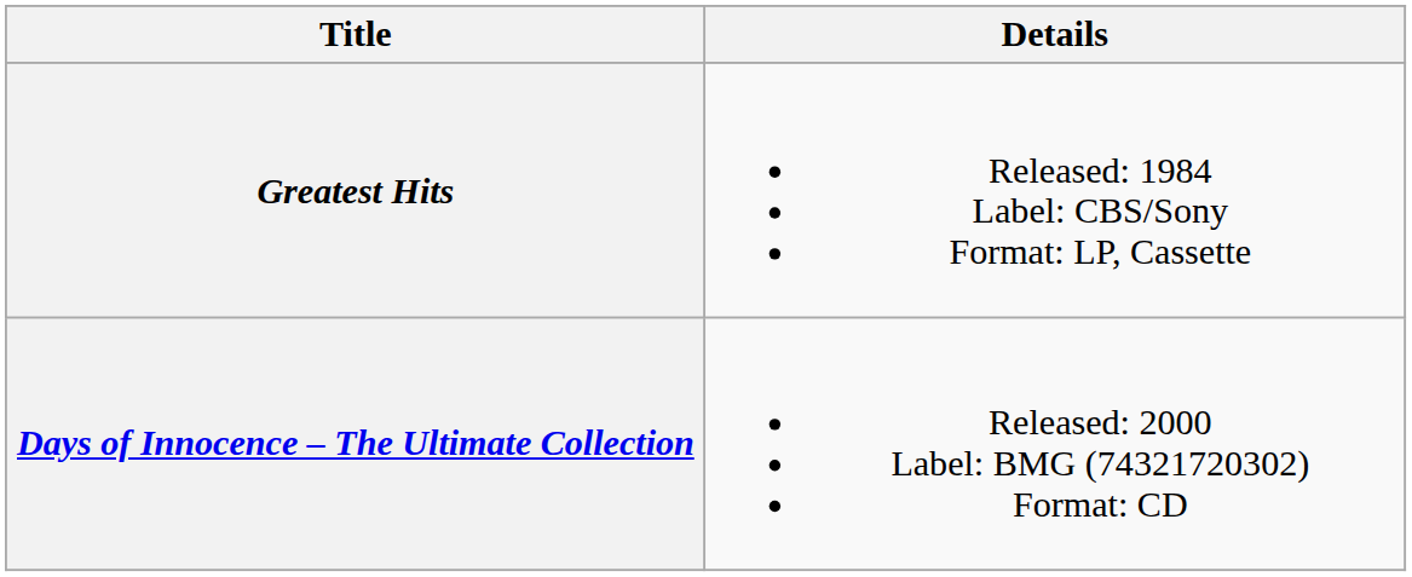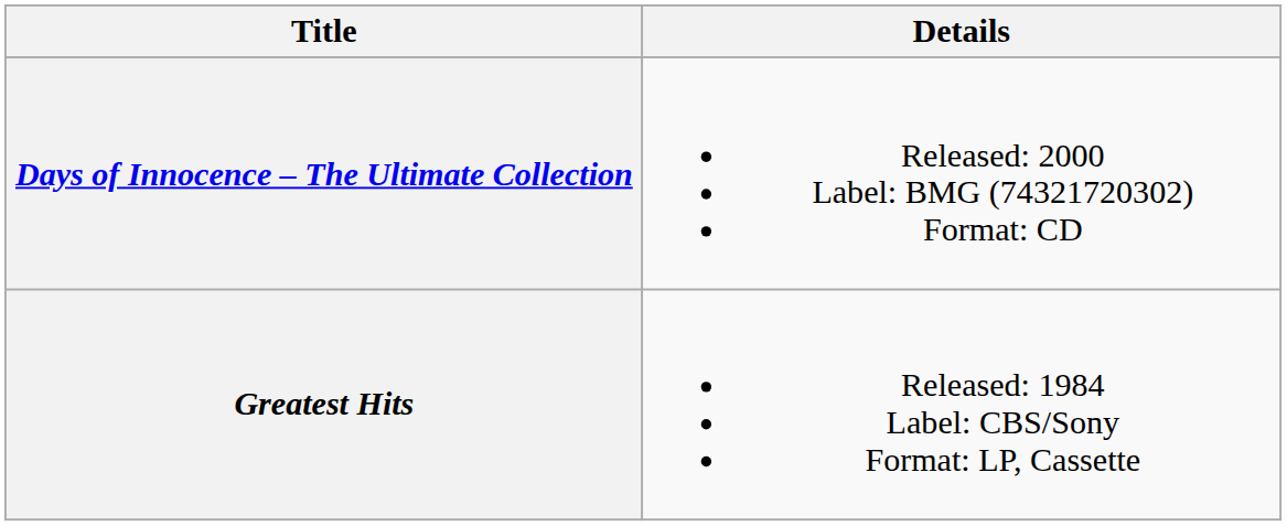rows swapped: Greatest Hits <-> Days of Innocence – The Ultimate Collection
